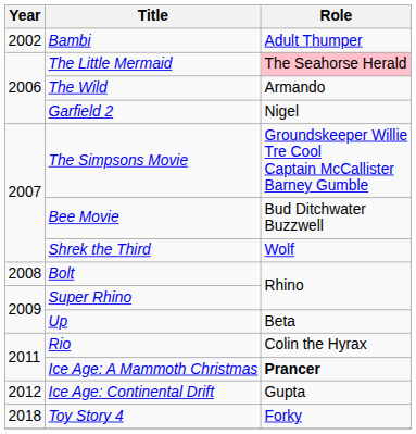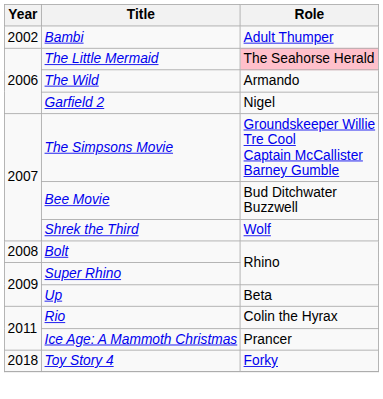Ice Age: A Mammoth Christmas | Role: bold -> normal
- row: 2012 | Ice Age: Continental Drift | Gupta
